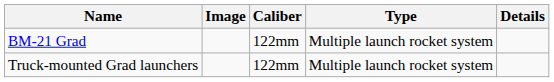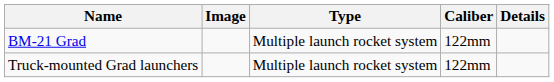columns swapped: Type <-> Caliber
